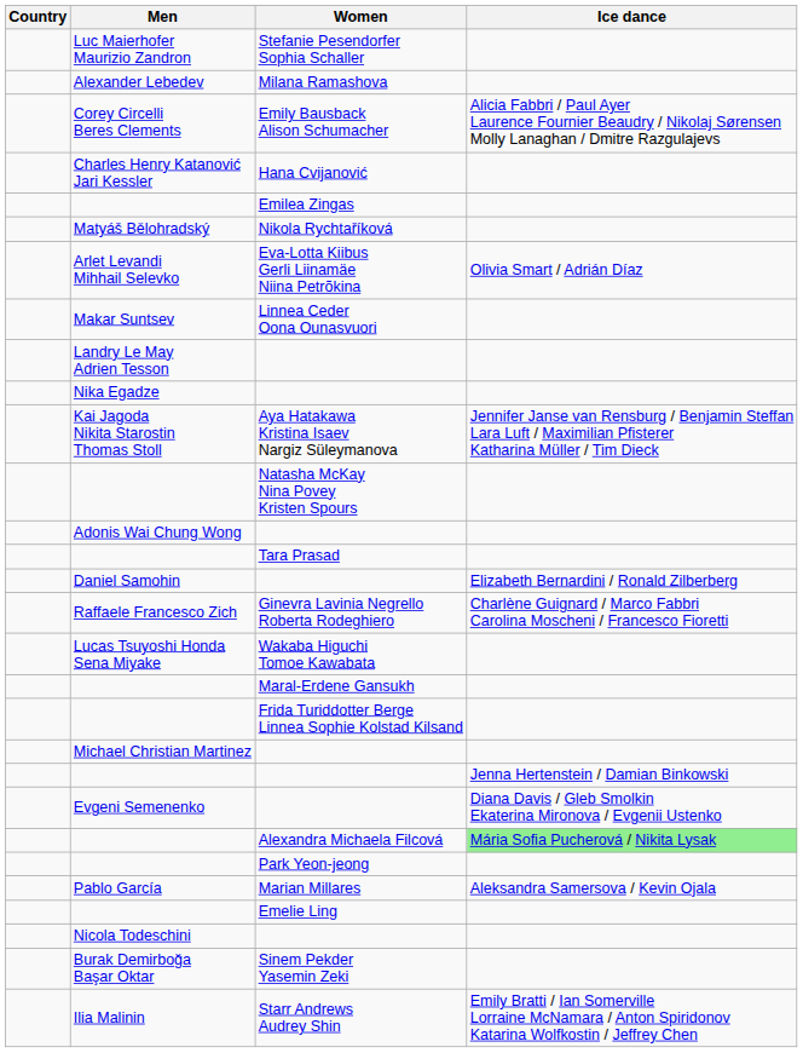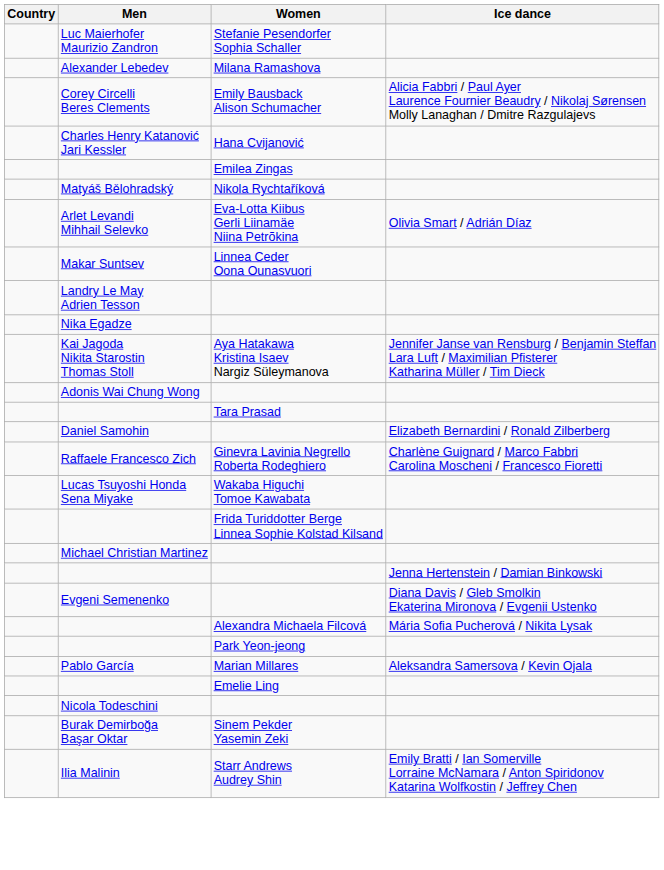- row: Natasha McKay Nina Povey Kristen Spours
- row: Maral-Erdene Gansukh
Alexandra Michaela Filcová | Ice dance: lightgreen background -> no background
